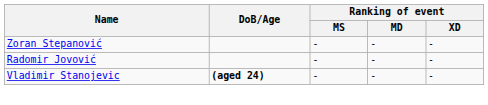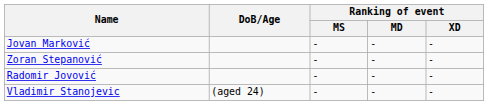+ row: Jovan Marković | - | - | -
Vladimir Stanojevic | DoB/Age: bold -> normal
